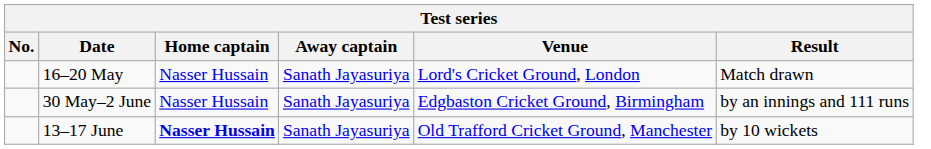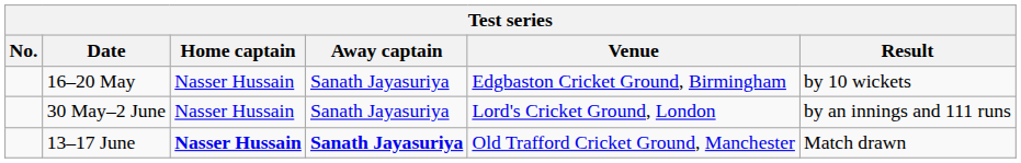16–20 May | Venue: Lord's Cricket Ground, London -> Edgbaston Cricket Ground, Birmingham
16–20 May | Result: Match drawn -> by 10 wickets
30 May–2 June | Venue: Edgbaston Cricket Ground, Birmingham -> Lord's Cricket Ground, London
13–17 June | Away captain: normal -> bold
13–17 June | Result: by 10 wickets -> Match drawn
